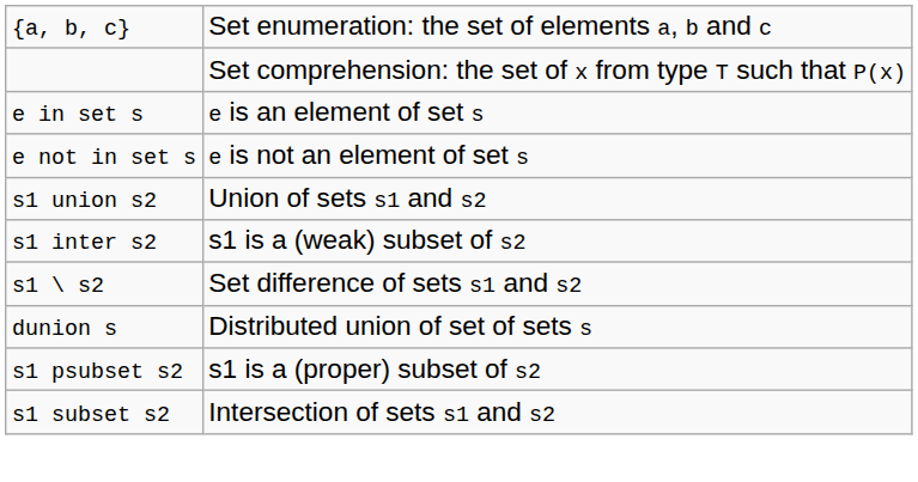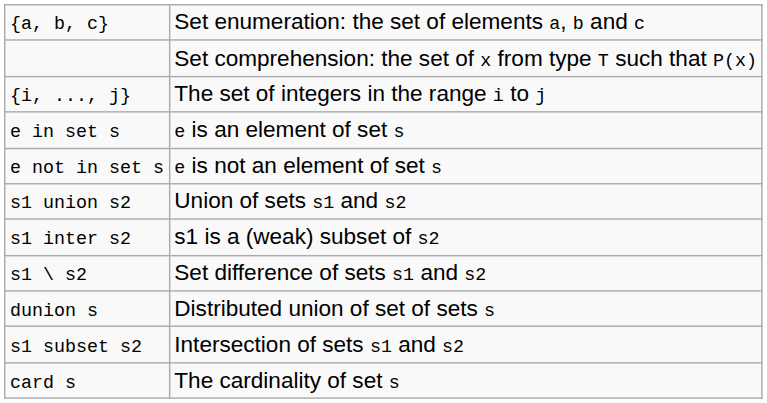+ row: {i, ..., j} | The set of integers in the range i to j
- row: s1 psubset s2 | s1 is a (proper) subset of s2
+ row: card s | The cardinality of set s
